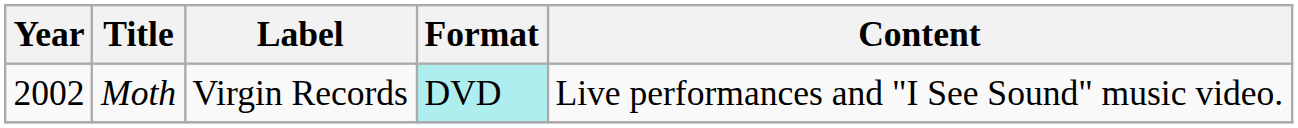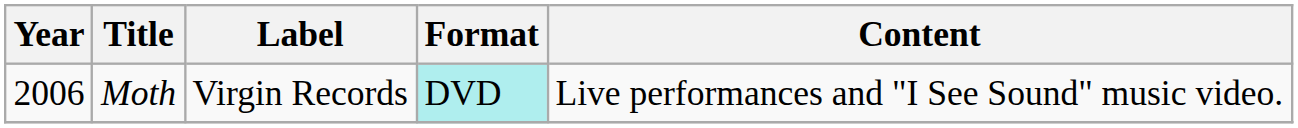Moth | Year: 2002 -> 2006
